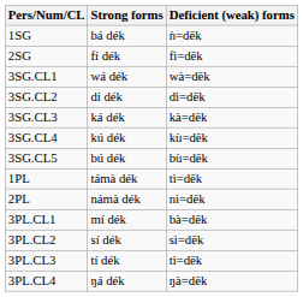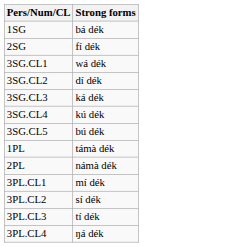- column: Deficient (weak) forms | ǹ=dēk | fì=dēk | wà=dēk | dì=dēk | kà=dēk | kù=dēk | bù=dēk | tì=dēk | nì=dēk | bà=dēk | sì=dēk | tì=dēk | ŋà=dēk
